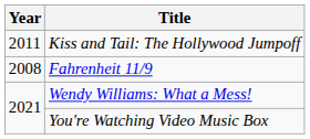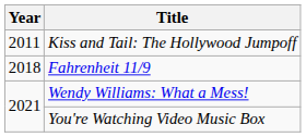Fahrenheit 11/9 | Year: 2008 -> 2018
